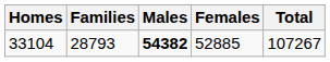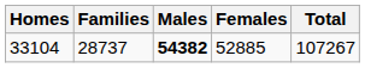33104 | Families: 28793 -> 28737
